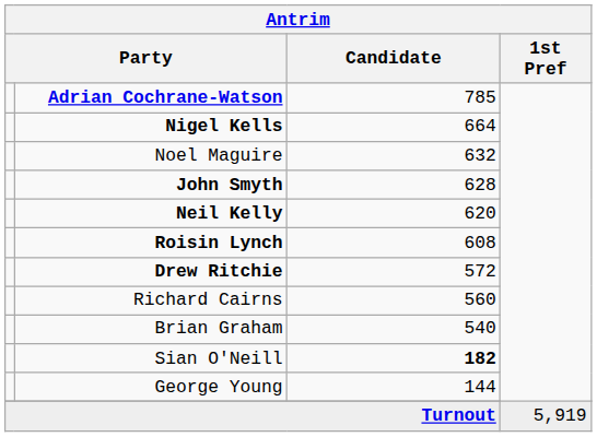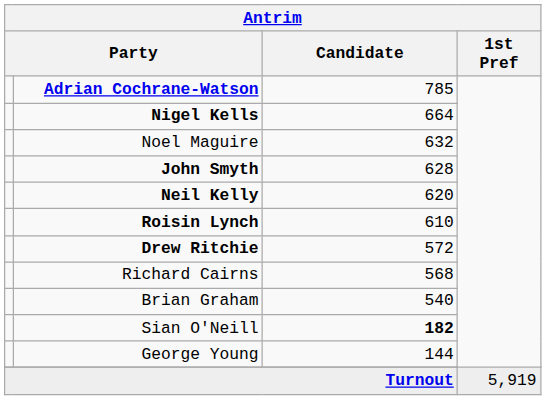Roisin Lynch | Candidate: 608 -> 610
Richard Cairns | Candidate: 560 -> 568
